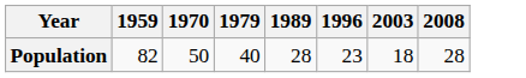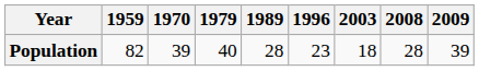+ column: 2009 | 39
Population | 1970: 50 -> 39
